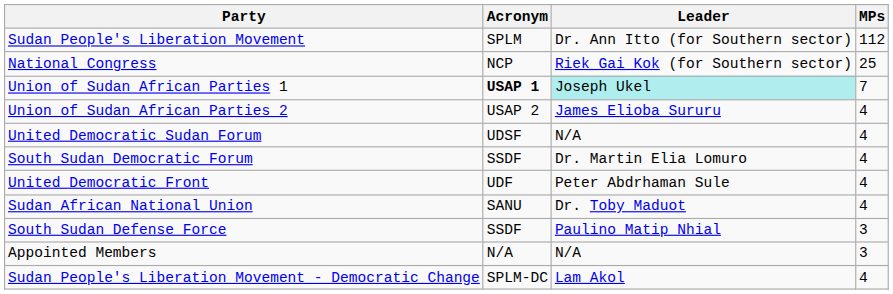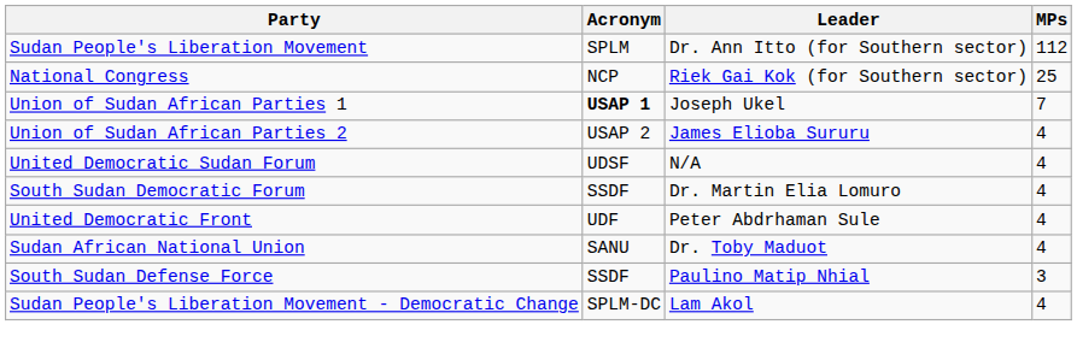Union of Sudan African Parties 1 | Leader: paleturquoise background -> no background
- row: Appointed Members | N/A | N/A | 3
